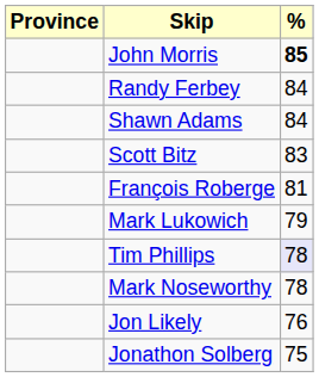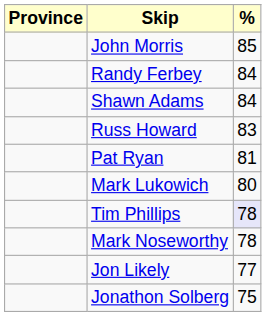John Morris | %: bold -> normal
+ row: Russ Howard | 83
- row: Scott Bitz | 83
+ row: Pat Ryan | 81
- row: François Roberge | 81
Mark Lukowich | %: 79 -> 80
Jon Likely | %: 76 -> 77
